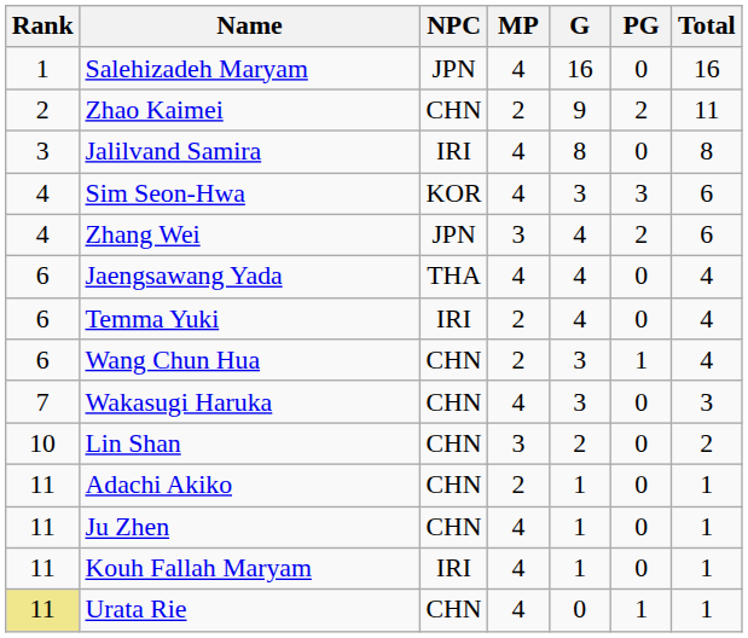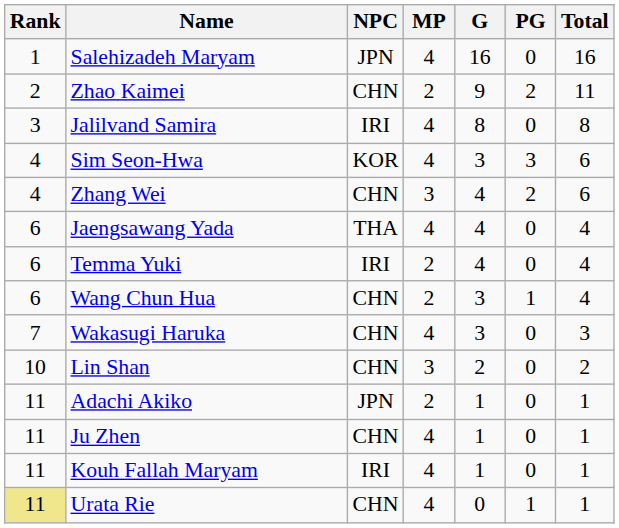Zhang Wei | NPC: JPN -> CHN
Adachi Akiko | NPC: CHN -> JPN
